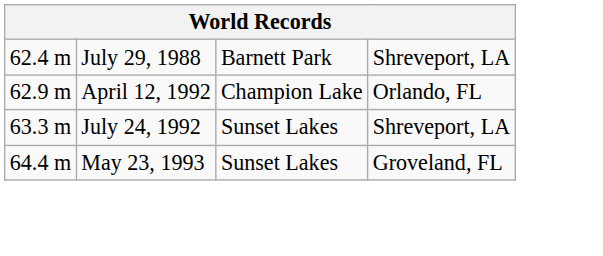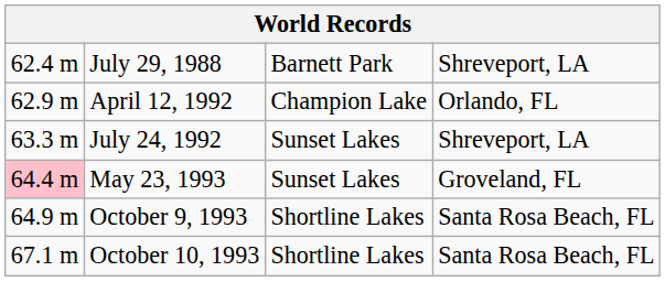May 23, 1993 | column 1: no background -> pink background
+ row: 64.9 m | October 9, 1993 | Shortline Lakes | Santa Rosa Beach, FL
+ row: 67.1 m | October 10, 1993 | Shortline Lakes | Santa Rosa Beach, FL
